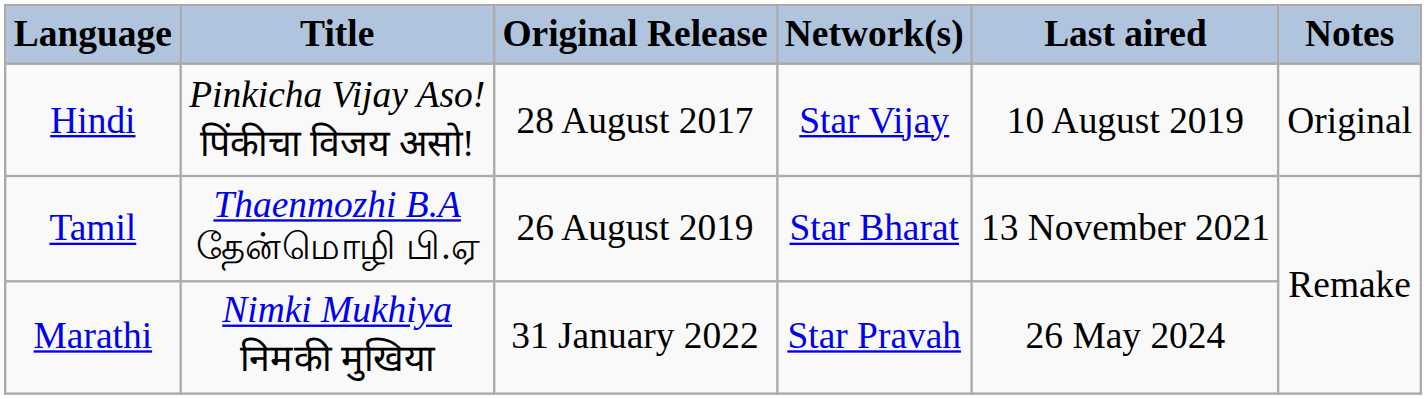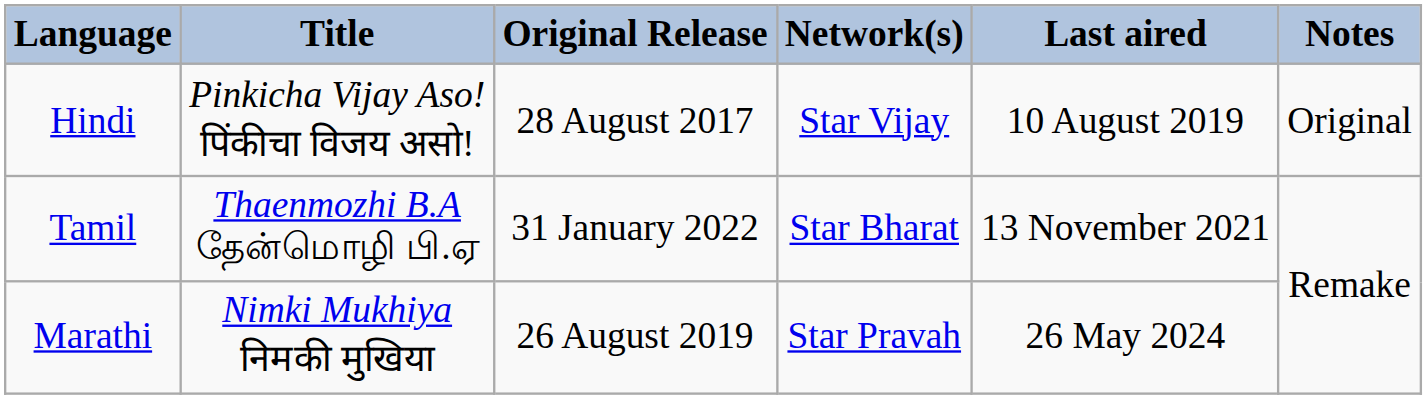Tamil | Original Release: 26 August 2019 -> 31 January 2022
Marathi | Original Release: 31 January 2022 -> 26 August 2019
